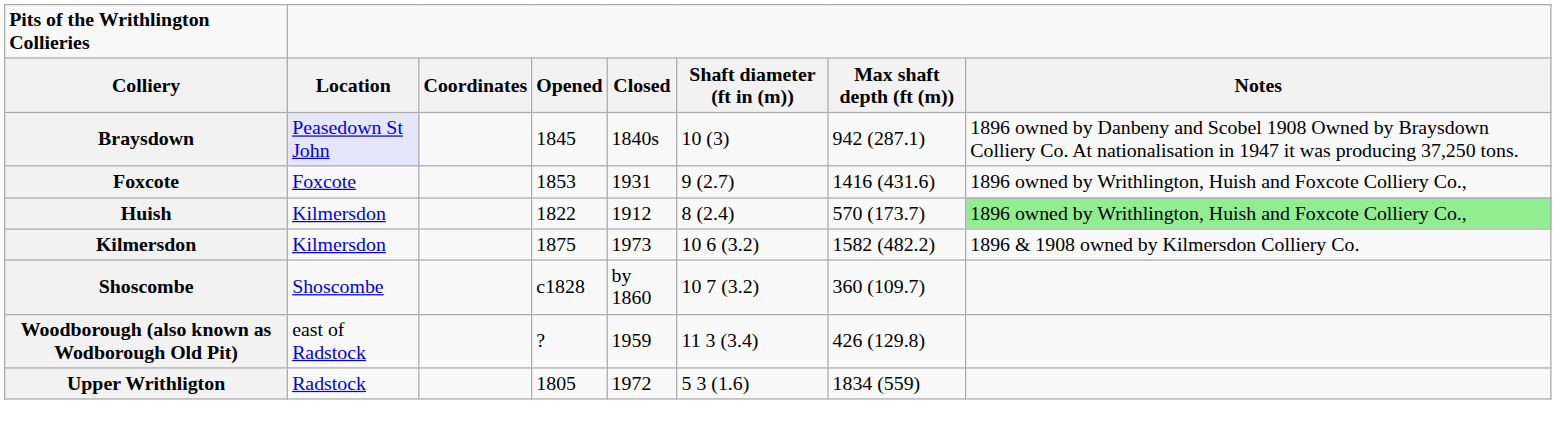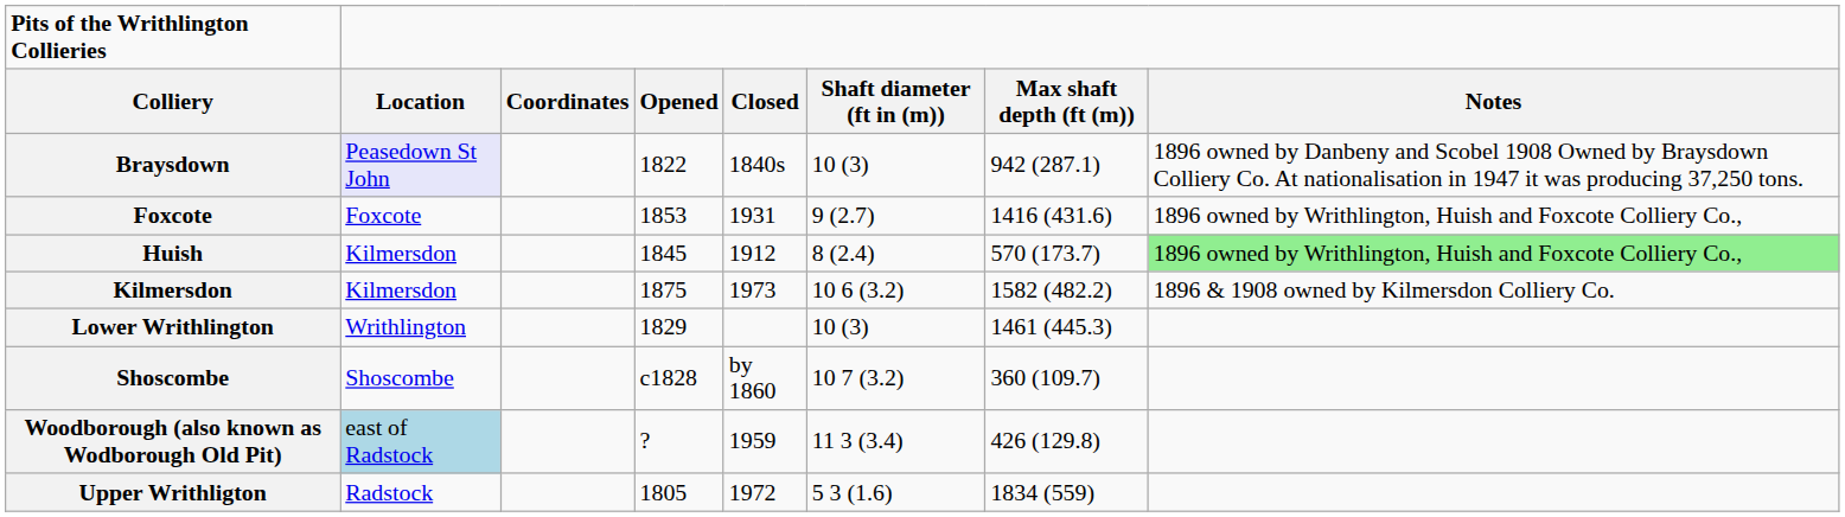Braysdown | Opened: 1845 -> 1822
Huish | Opened: 1822 -> 1845
+ row: Lower Writhlington | Writhlington | 1829 | 10 (3) | 1461 (445.3)
Woodborough (also known as Wodborough Old Pit) | Location: no background -> lightblue background
